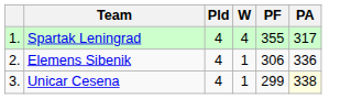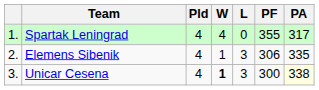+ column: L | 0 | 3 | 3
Elemens Sibenik | PA: 336 -> 335
Unicar Cesena | W: normal -> bold
Unicar Cesena | PF: 299 -> 300
